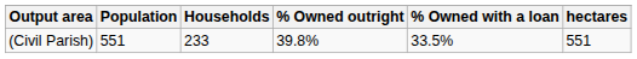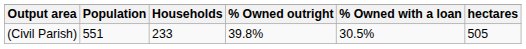(Civil Parish) | % Owned with a loan: 33.5% -> 30.5%
(Civil Parish) | hectares: 551 -> 505
